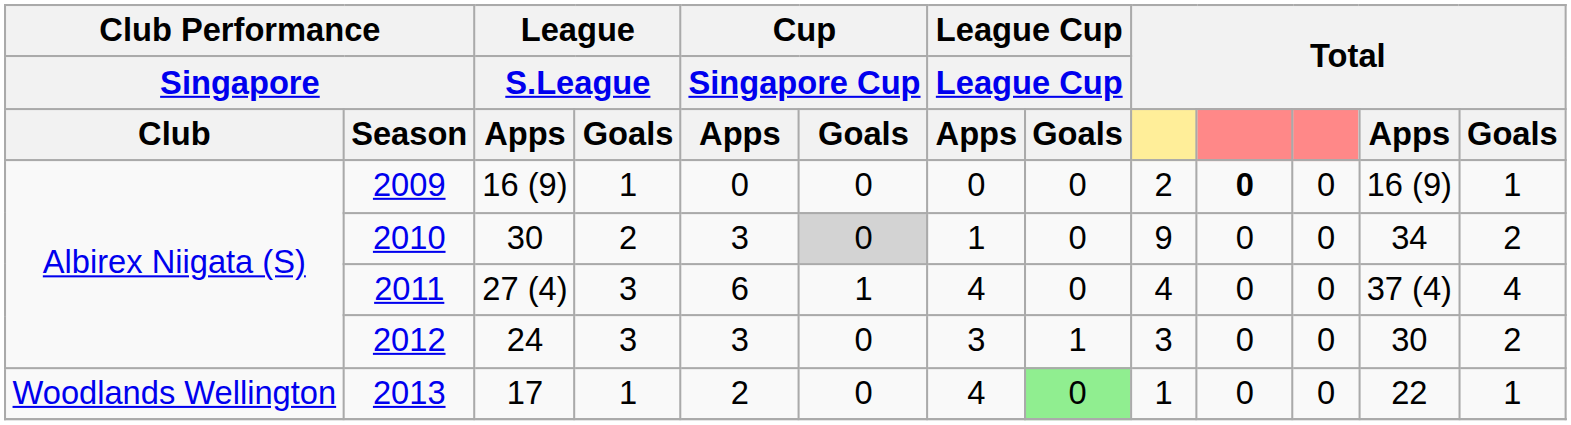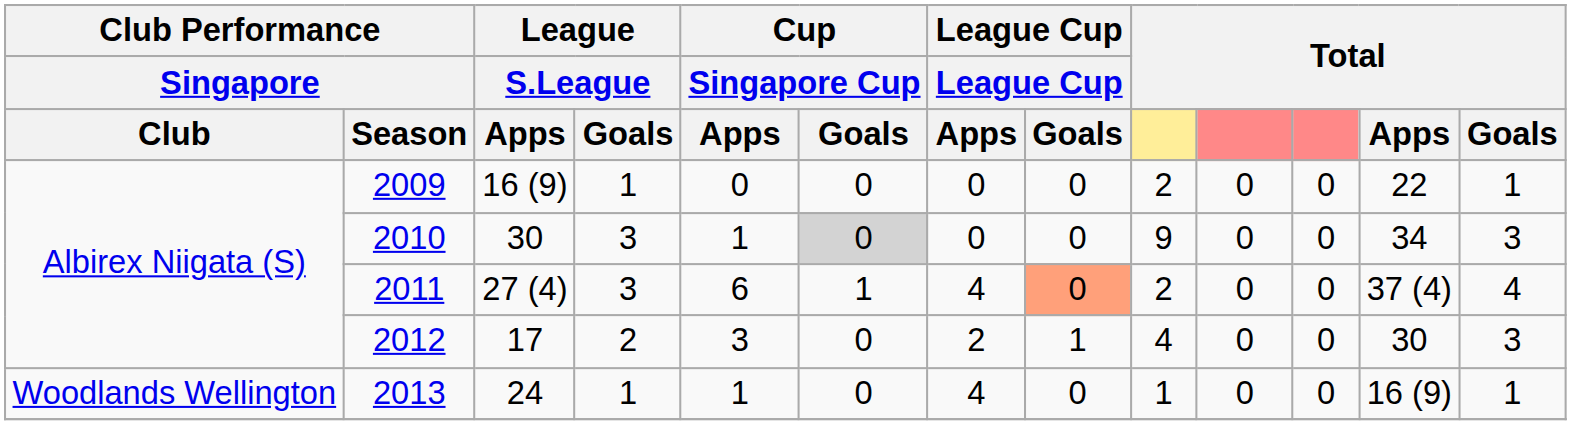2009 | column 10: bold -> normal
2009 | Total / Apps: 16 (9) -> 22
2010 | League / S.League / Goals: 2 -> 3
2010 | Cup / Singapore Cup / Apps: 3 -> 1
2010 | League Cup / Apps: 1 -> 0
2010 | Total / Goals: 2 -> 3
2011 | League Cup / Goals: no background -> lightsalmon background
2011 | column 9: 4 -> 2
2012 | League / S.League / Apps: 24 -> 17
2012 | League / S.League / Goals: 3 -> 2
2012 | League Cup / Apps: 3 -> 2
2012 | column 9: 3 -> 4
2012 | Total / Goals: 2 -> 3
2013 | League / S.League / Apps: 17 -> 24
2013 | Cup / Singapore Cup / Apps: 2 -> 1
2013 | League Cup / Goals: lightgreen background -> no background
2013 | Total / Apps: 22 -> 16 (9)
